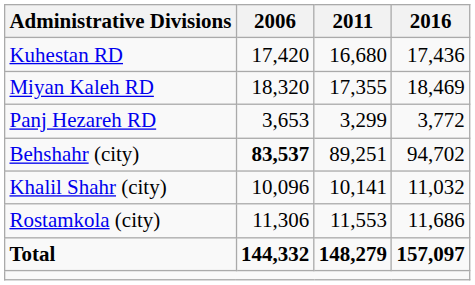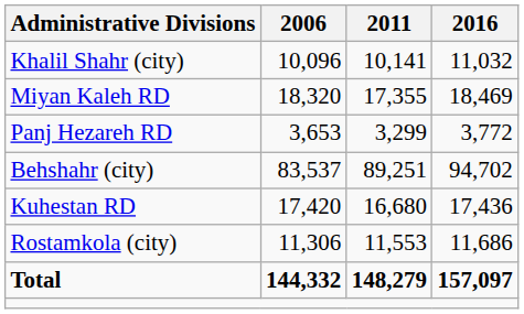rows swapped: Kuhestan RD <-> Khalil Shahr (city)
Behshahr (city) | 2006: bold -> normal
